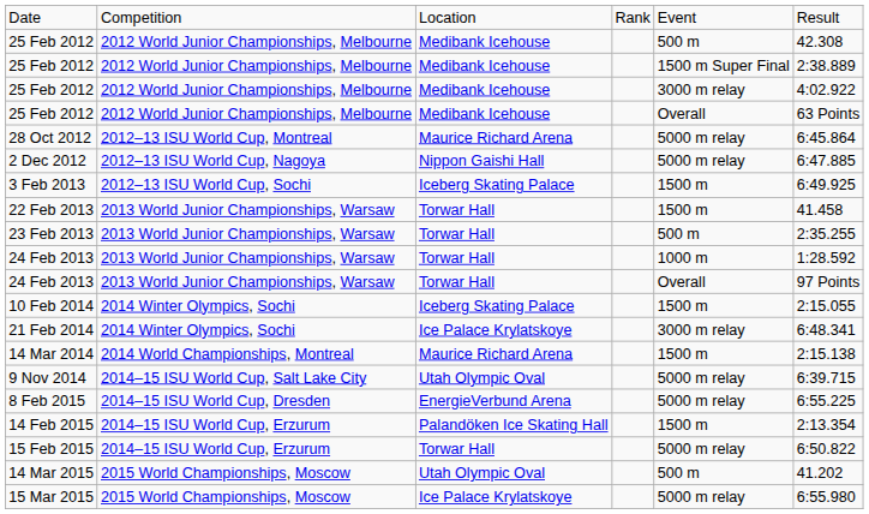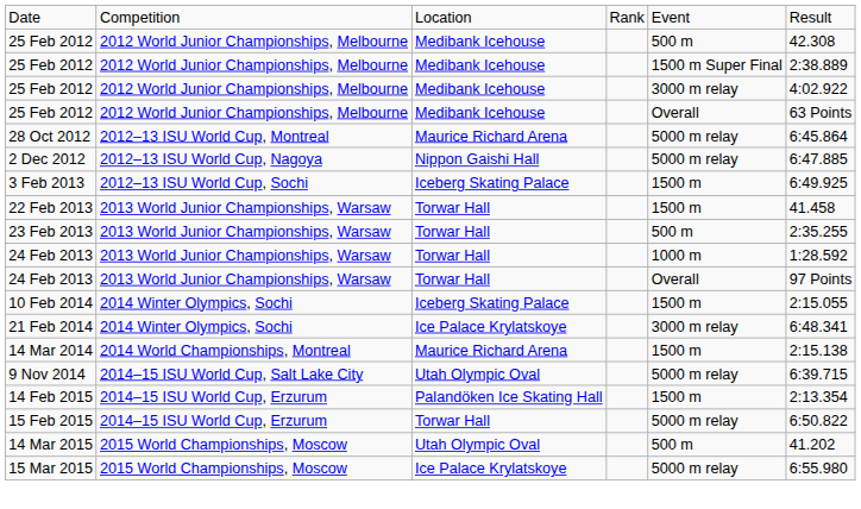- row: 8 Feb 2015 | 2014–15 ISU World Cup, Dresden | EnergieVerbund Arena | 5000 m relay | 6:55.225
